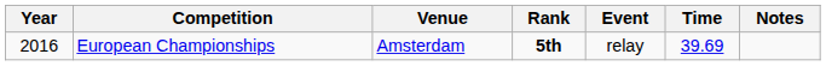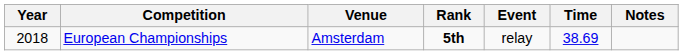European Championships | Year: 2016 -> 2018
European Championships | Time: 39.69 -> 38.69
